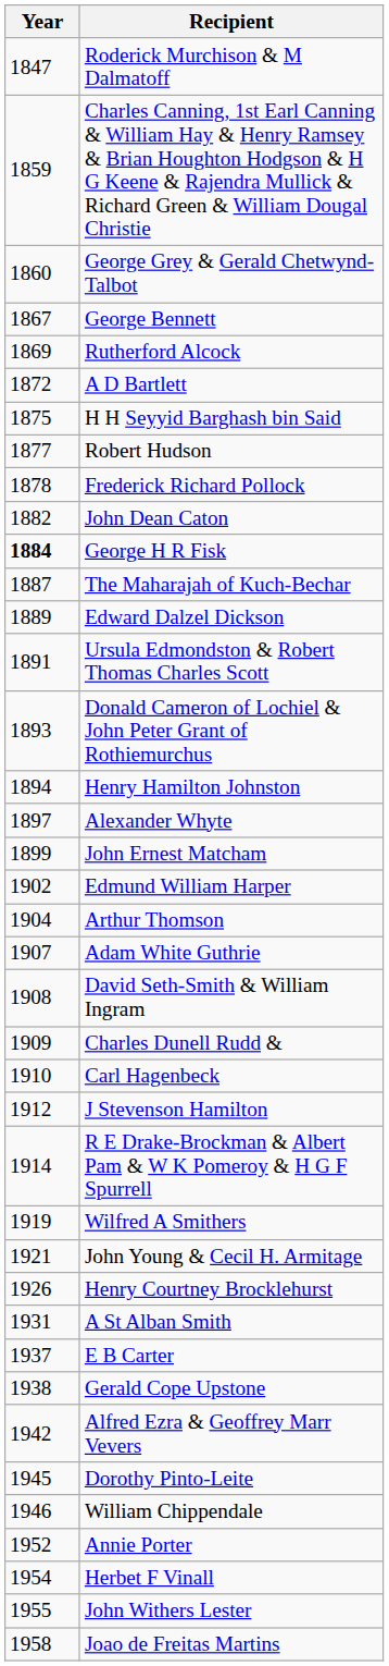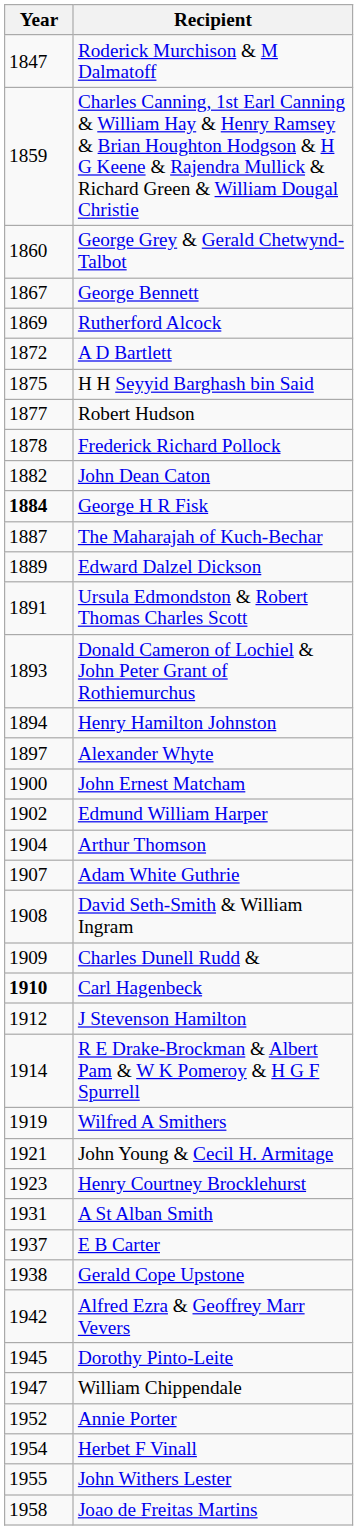John Ernest Matcham | Year: 1899 -> 1900
Carl Hagenbeck | Year: normal -> bold
Henry Courtney Brocklehurst | Year: 1926 -> 1923
William Chippendale | Year: 1946 -> 1947
